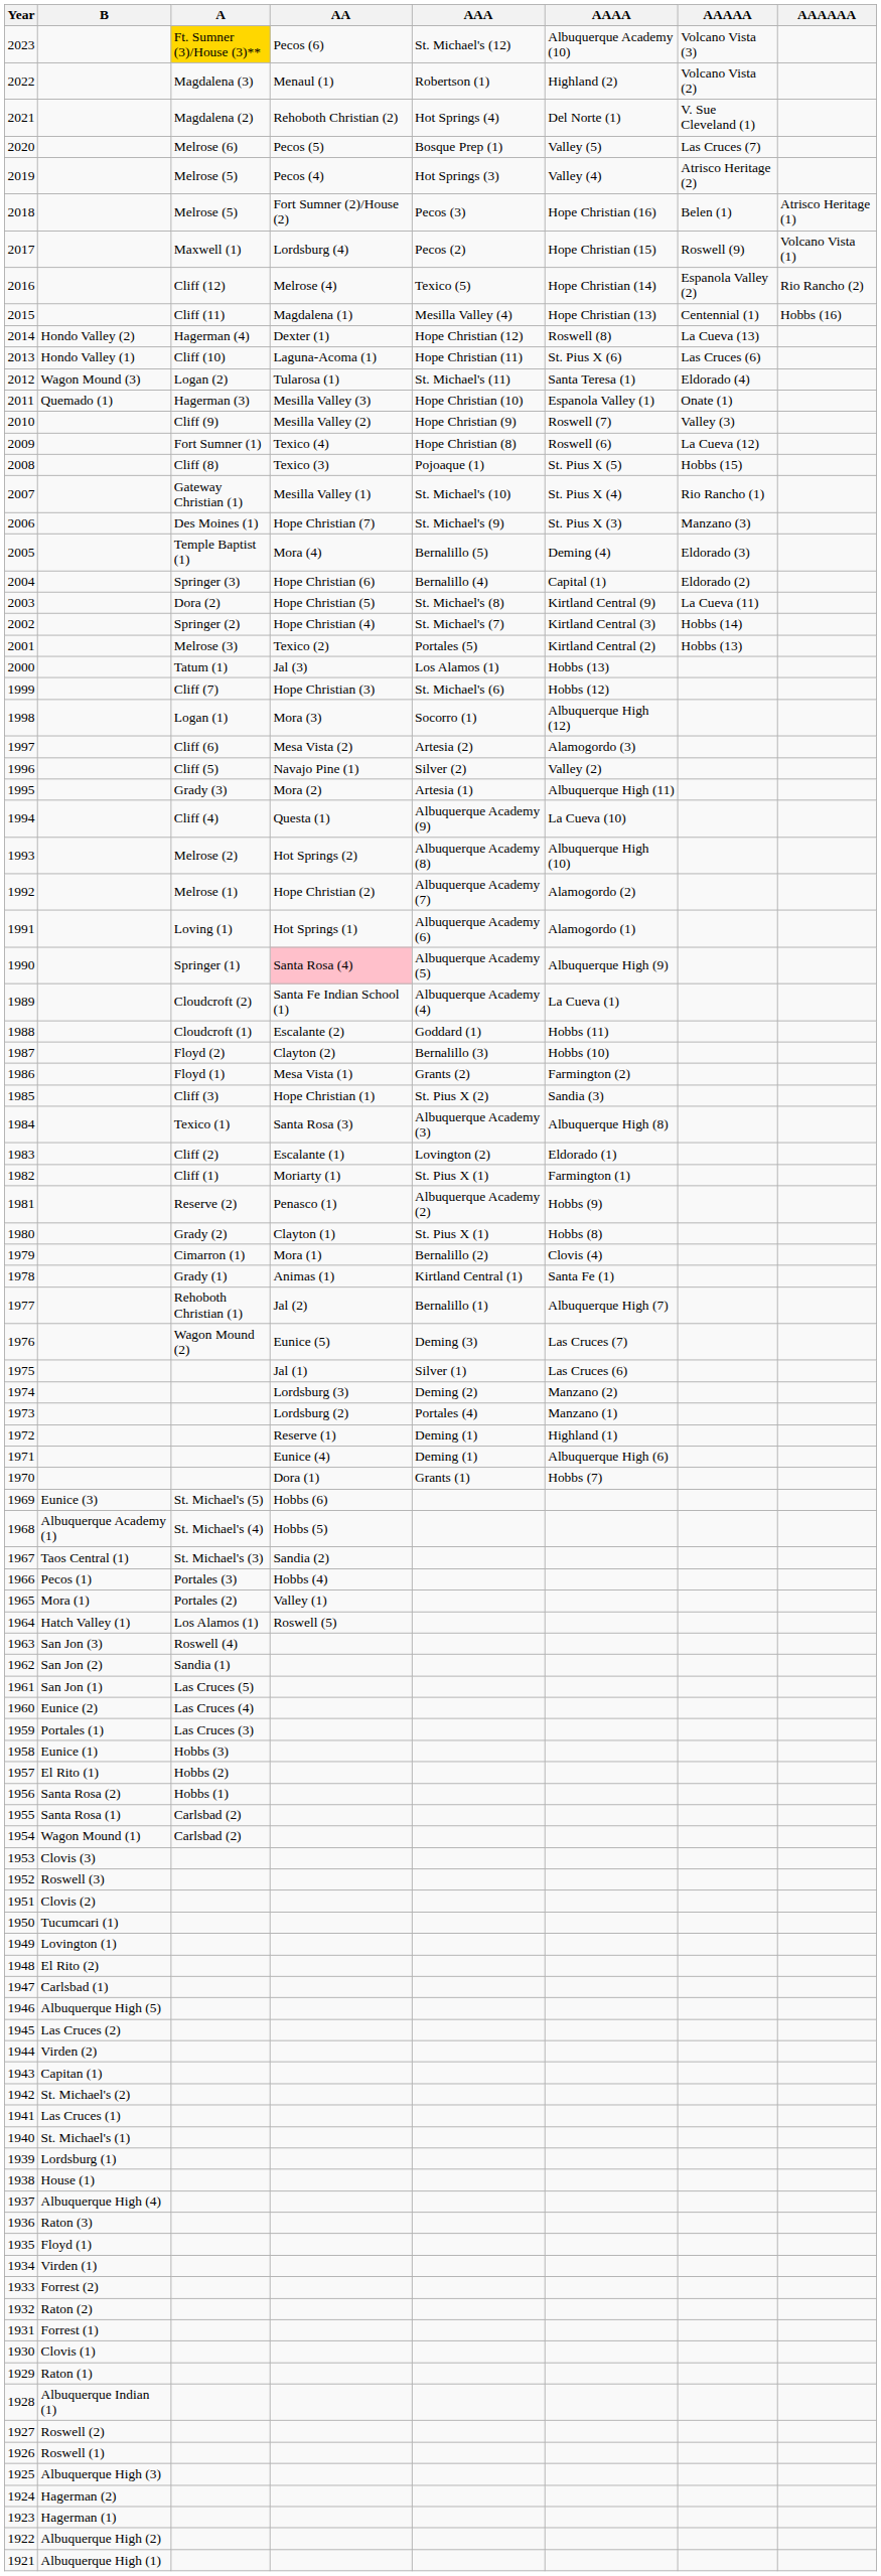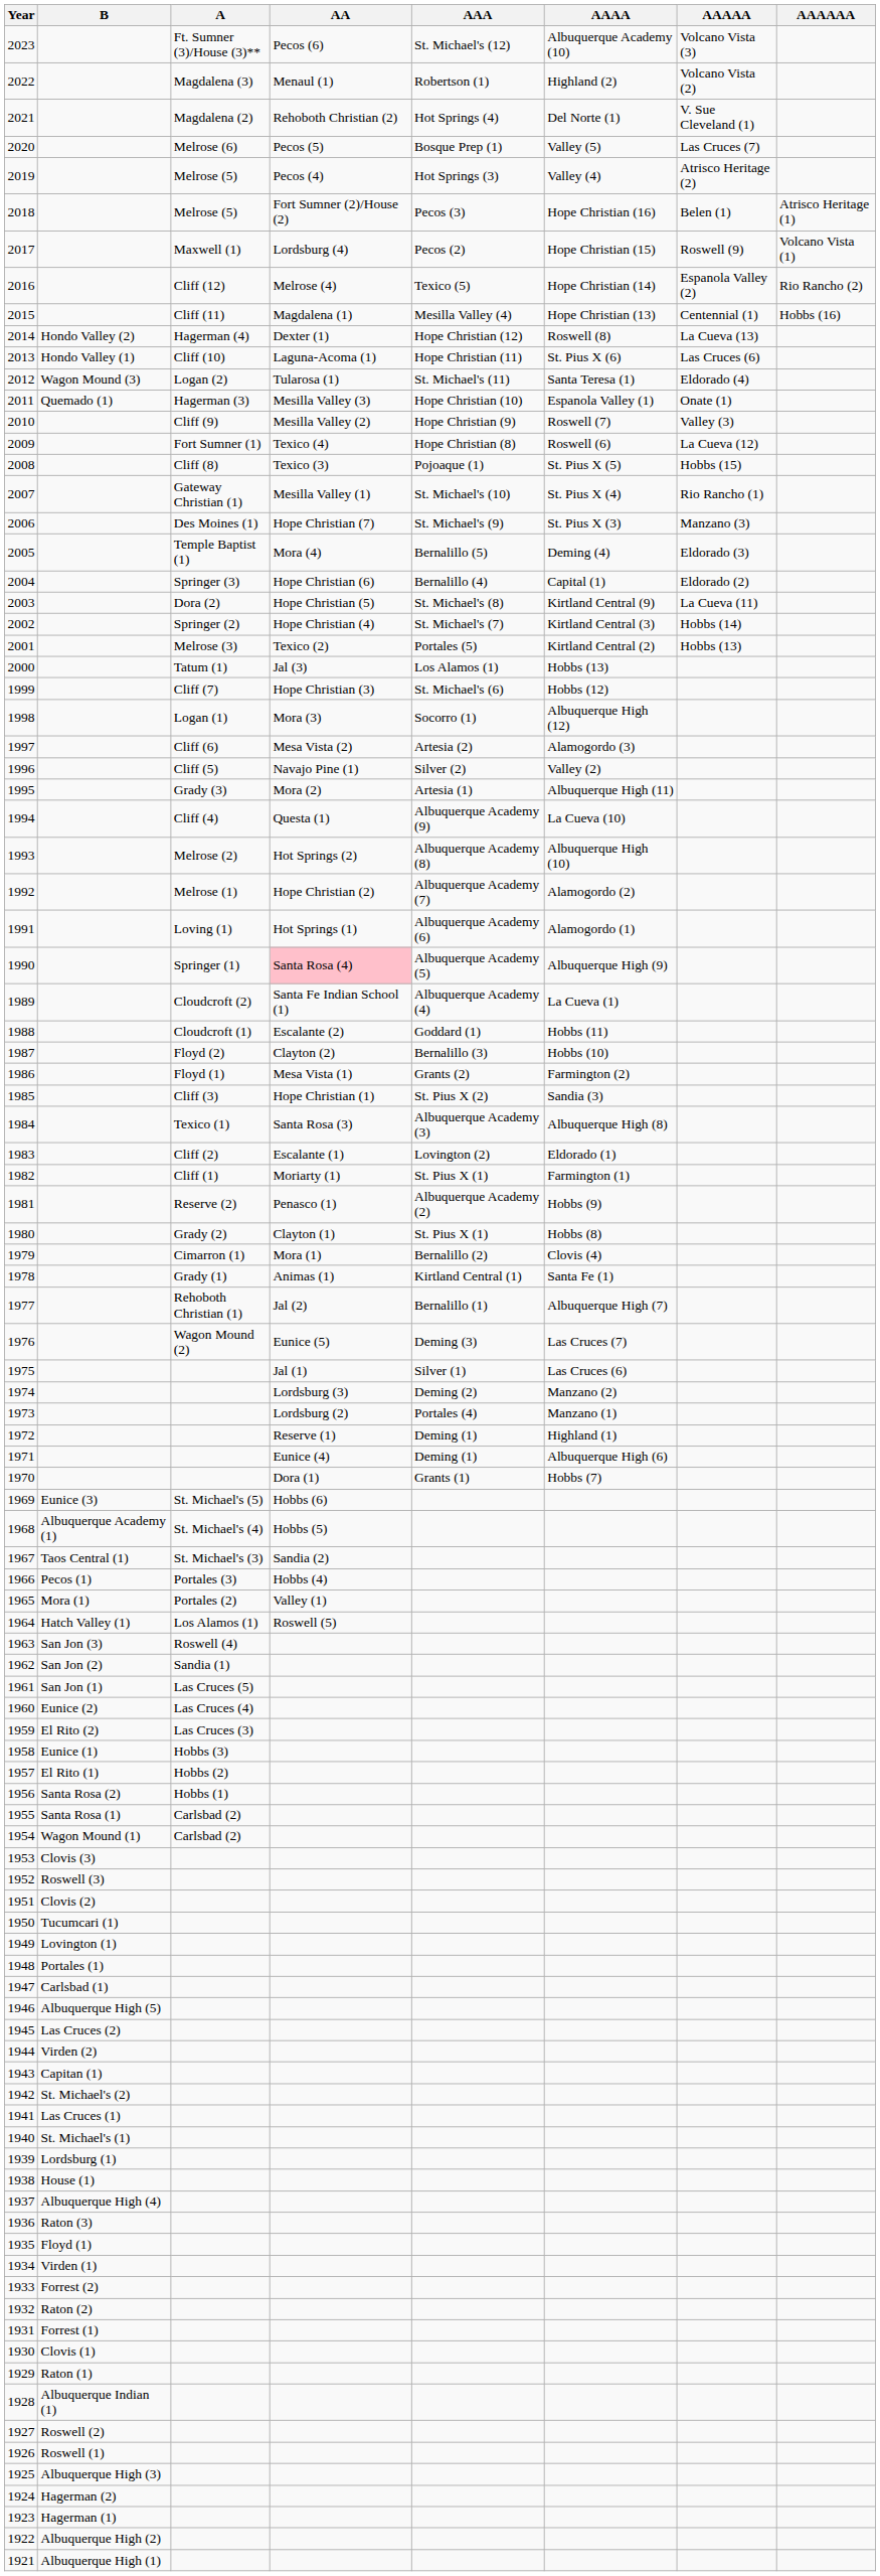2023 | A: gold background -> no background
1959 | B: Portales (1) -> El Rito (2)
1948 | B: El Rito (2) -> Portales (1)
